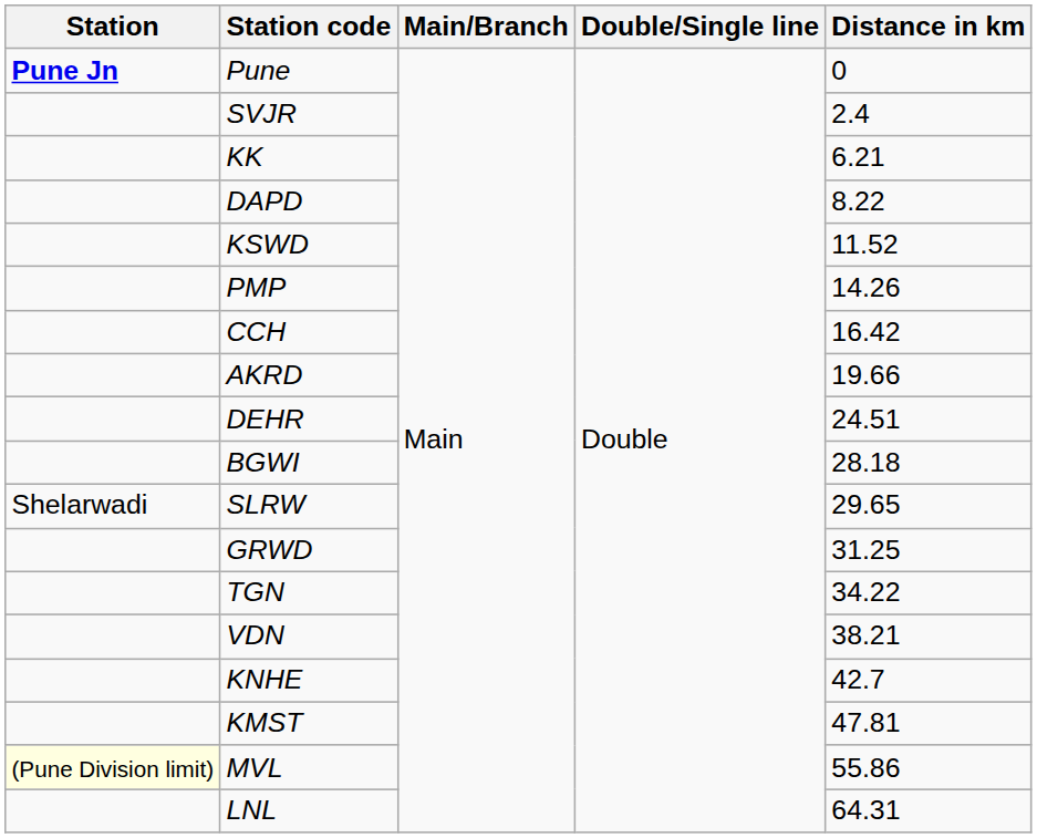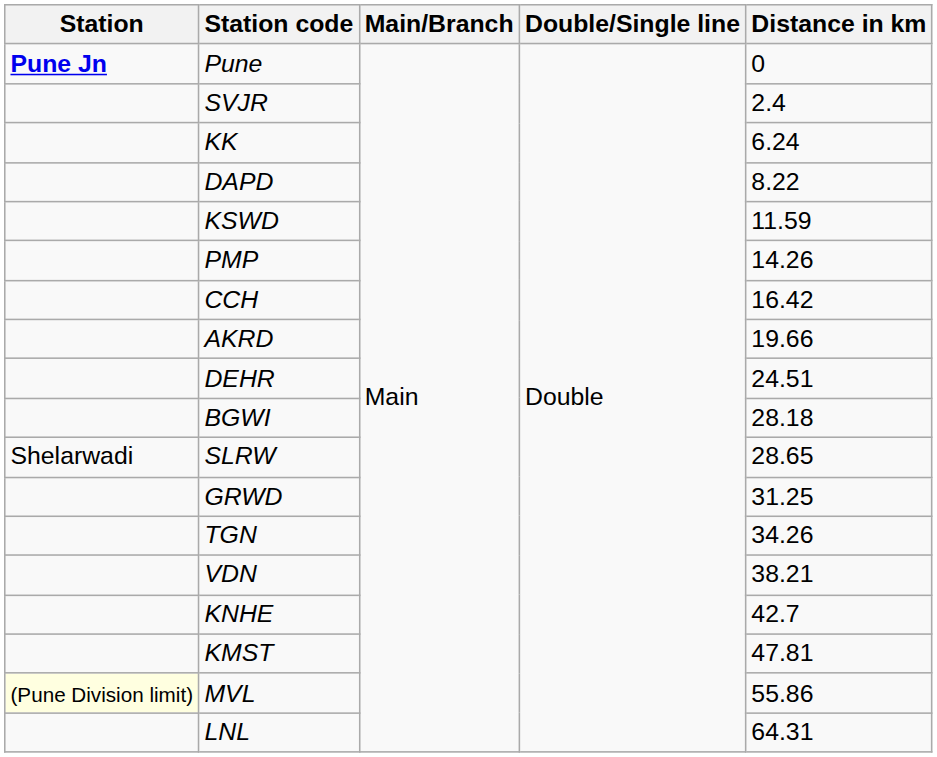KK | Distance in km: 6.21 -> 6.24
KSWD | Distance in km: 11.52 -> 11.59
SLRW | Distance in km: 29.65 -> 28.65
TGN | Distance in km: 34.22 -> 34.26
